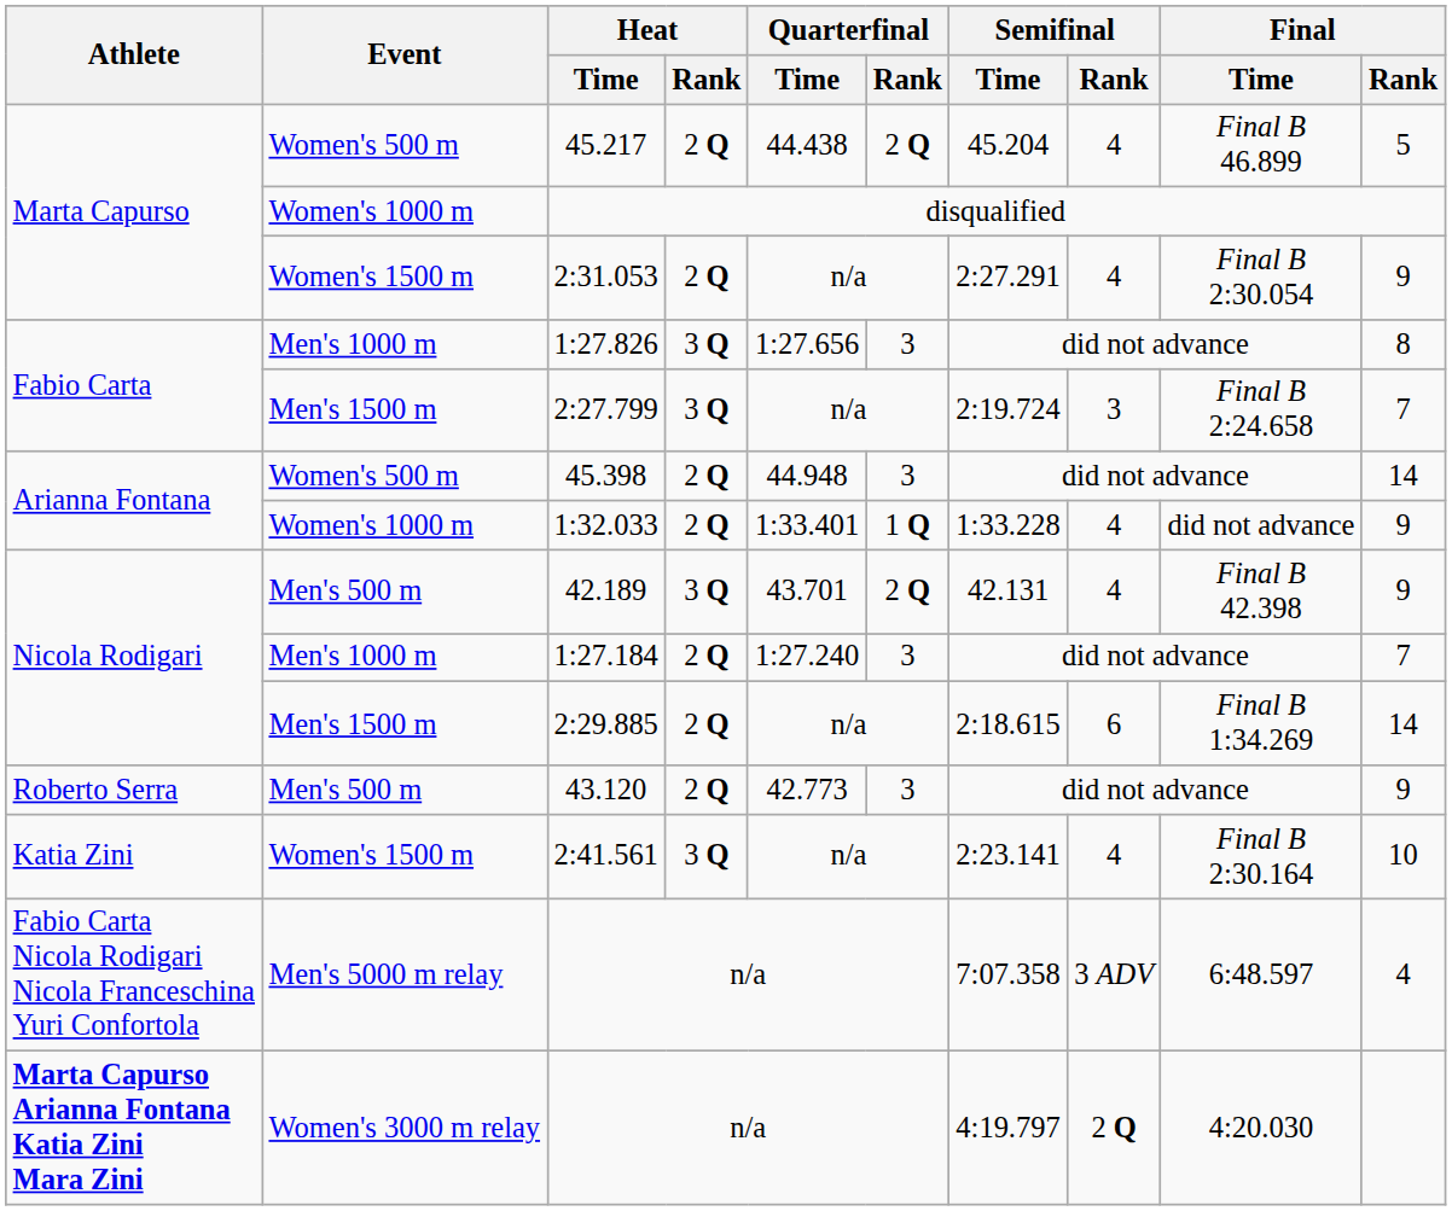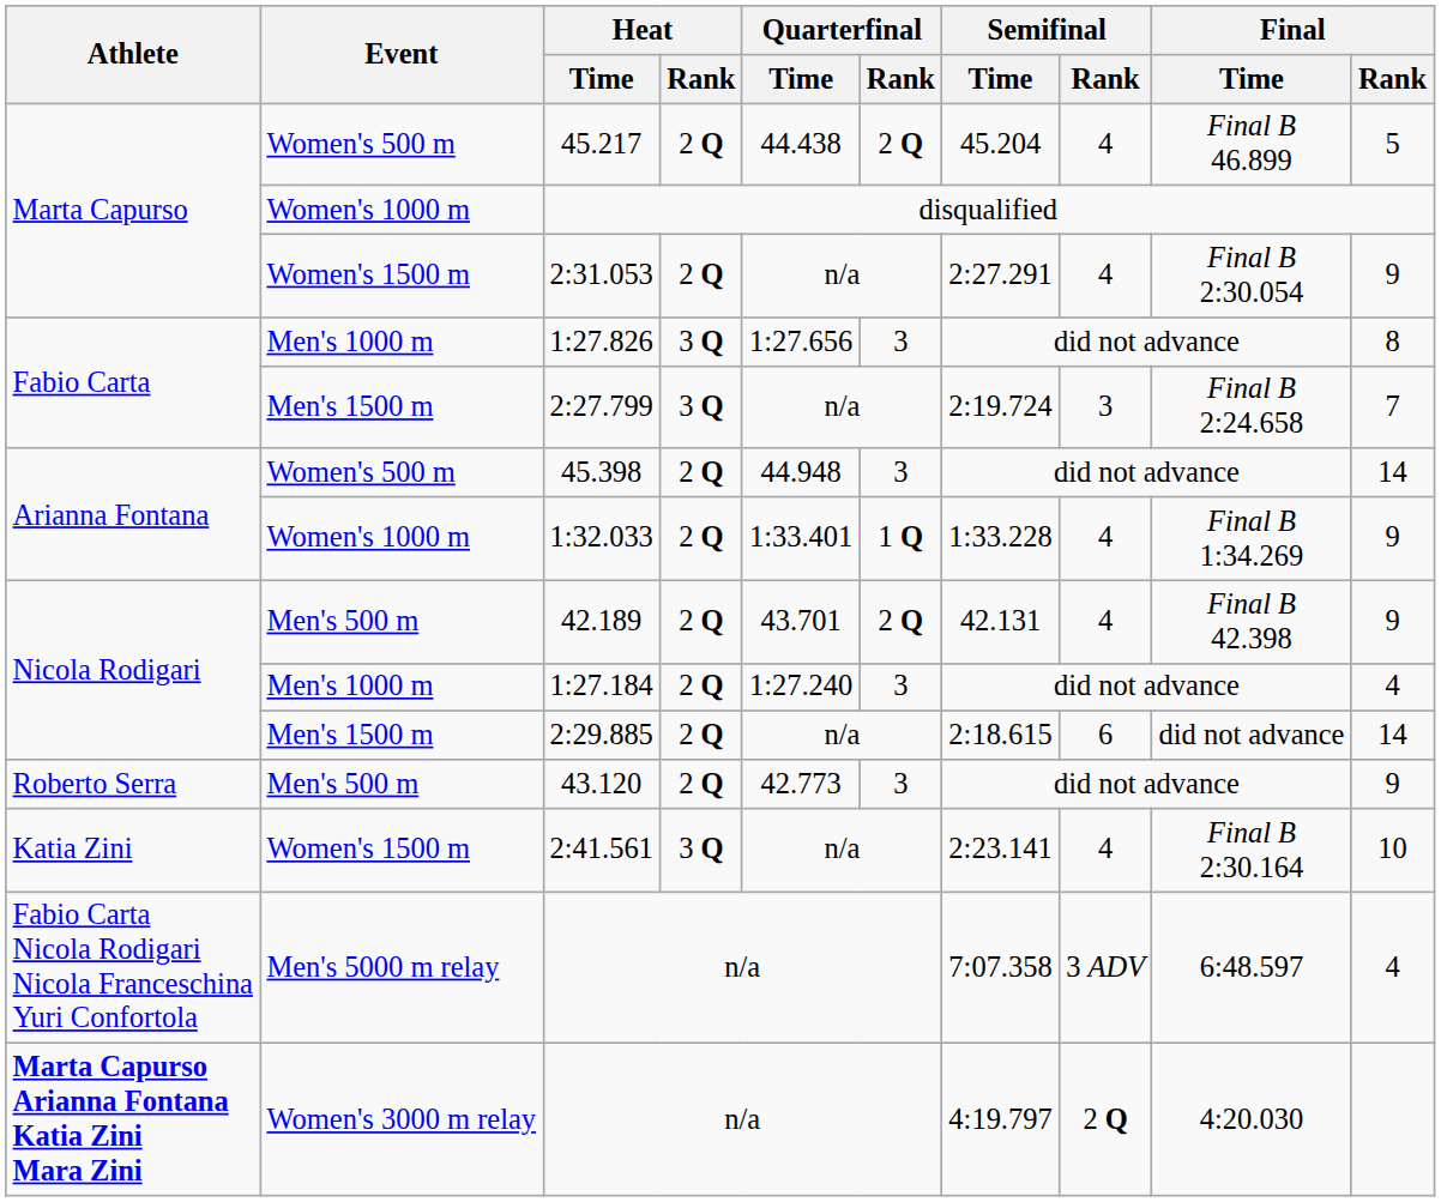1:32.033 | Final / Time: did not advance -> Final B 1:34.269
42.189 | Heat / Rank: 3 Q -> 2 Q
1:27.184 | Final / Rank: 7 -> 4
2:29.885 | Final / Time: Final B 1:34.269 -> did not advance
